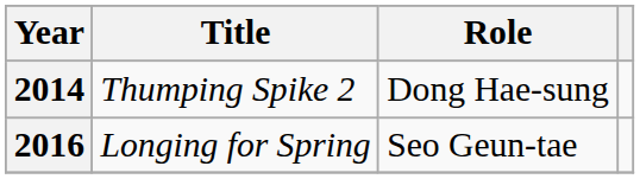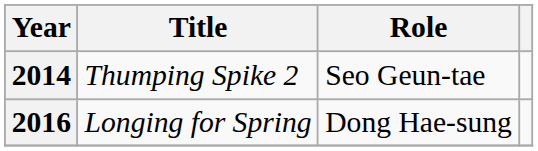2014 | Role: Dong Hae-sung -> Seo Geun-tae
2016 | Role: Seo Geun-tae -> Dong Hae-sung
